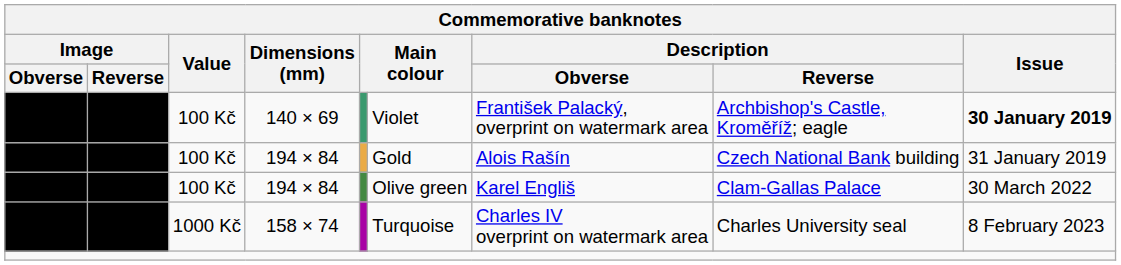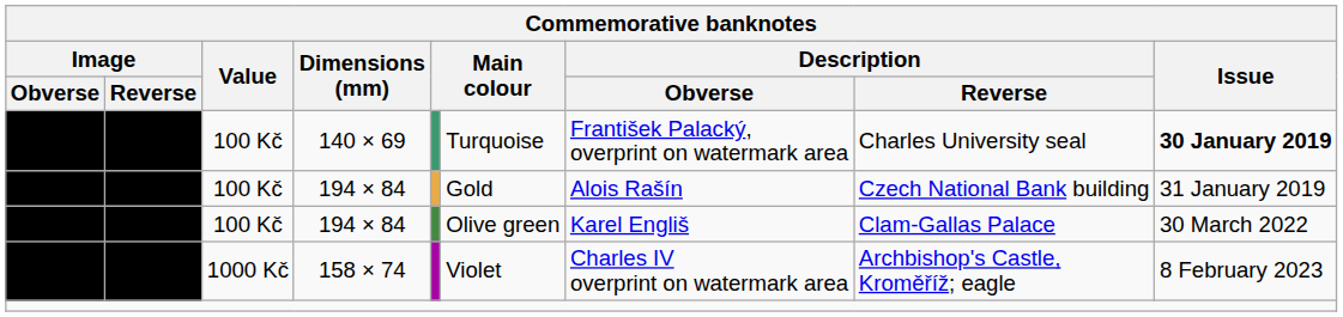140 × 69 | column 6: Violet -> Turquoise
140 × 69 | Description / Reverse: Archbishop's Castle, Kroměříž; eagle -> Charles University seal
158 × 74 | column 6: Turquoise -> Violet
158 × 74 | Description / Reverse: Charles University seal -> Archbishop's Castle, Kroměříž; eagle
